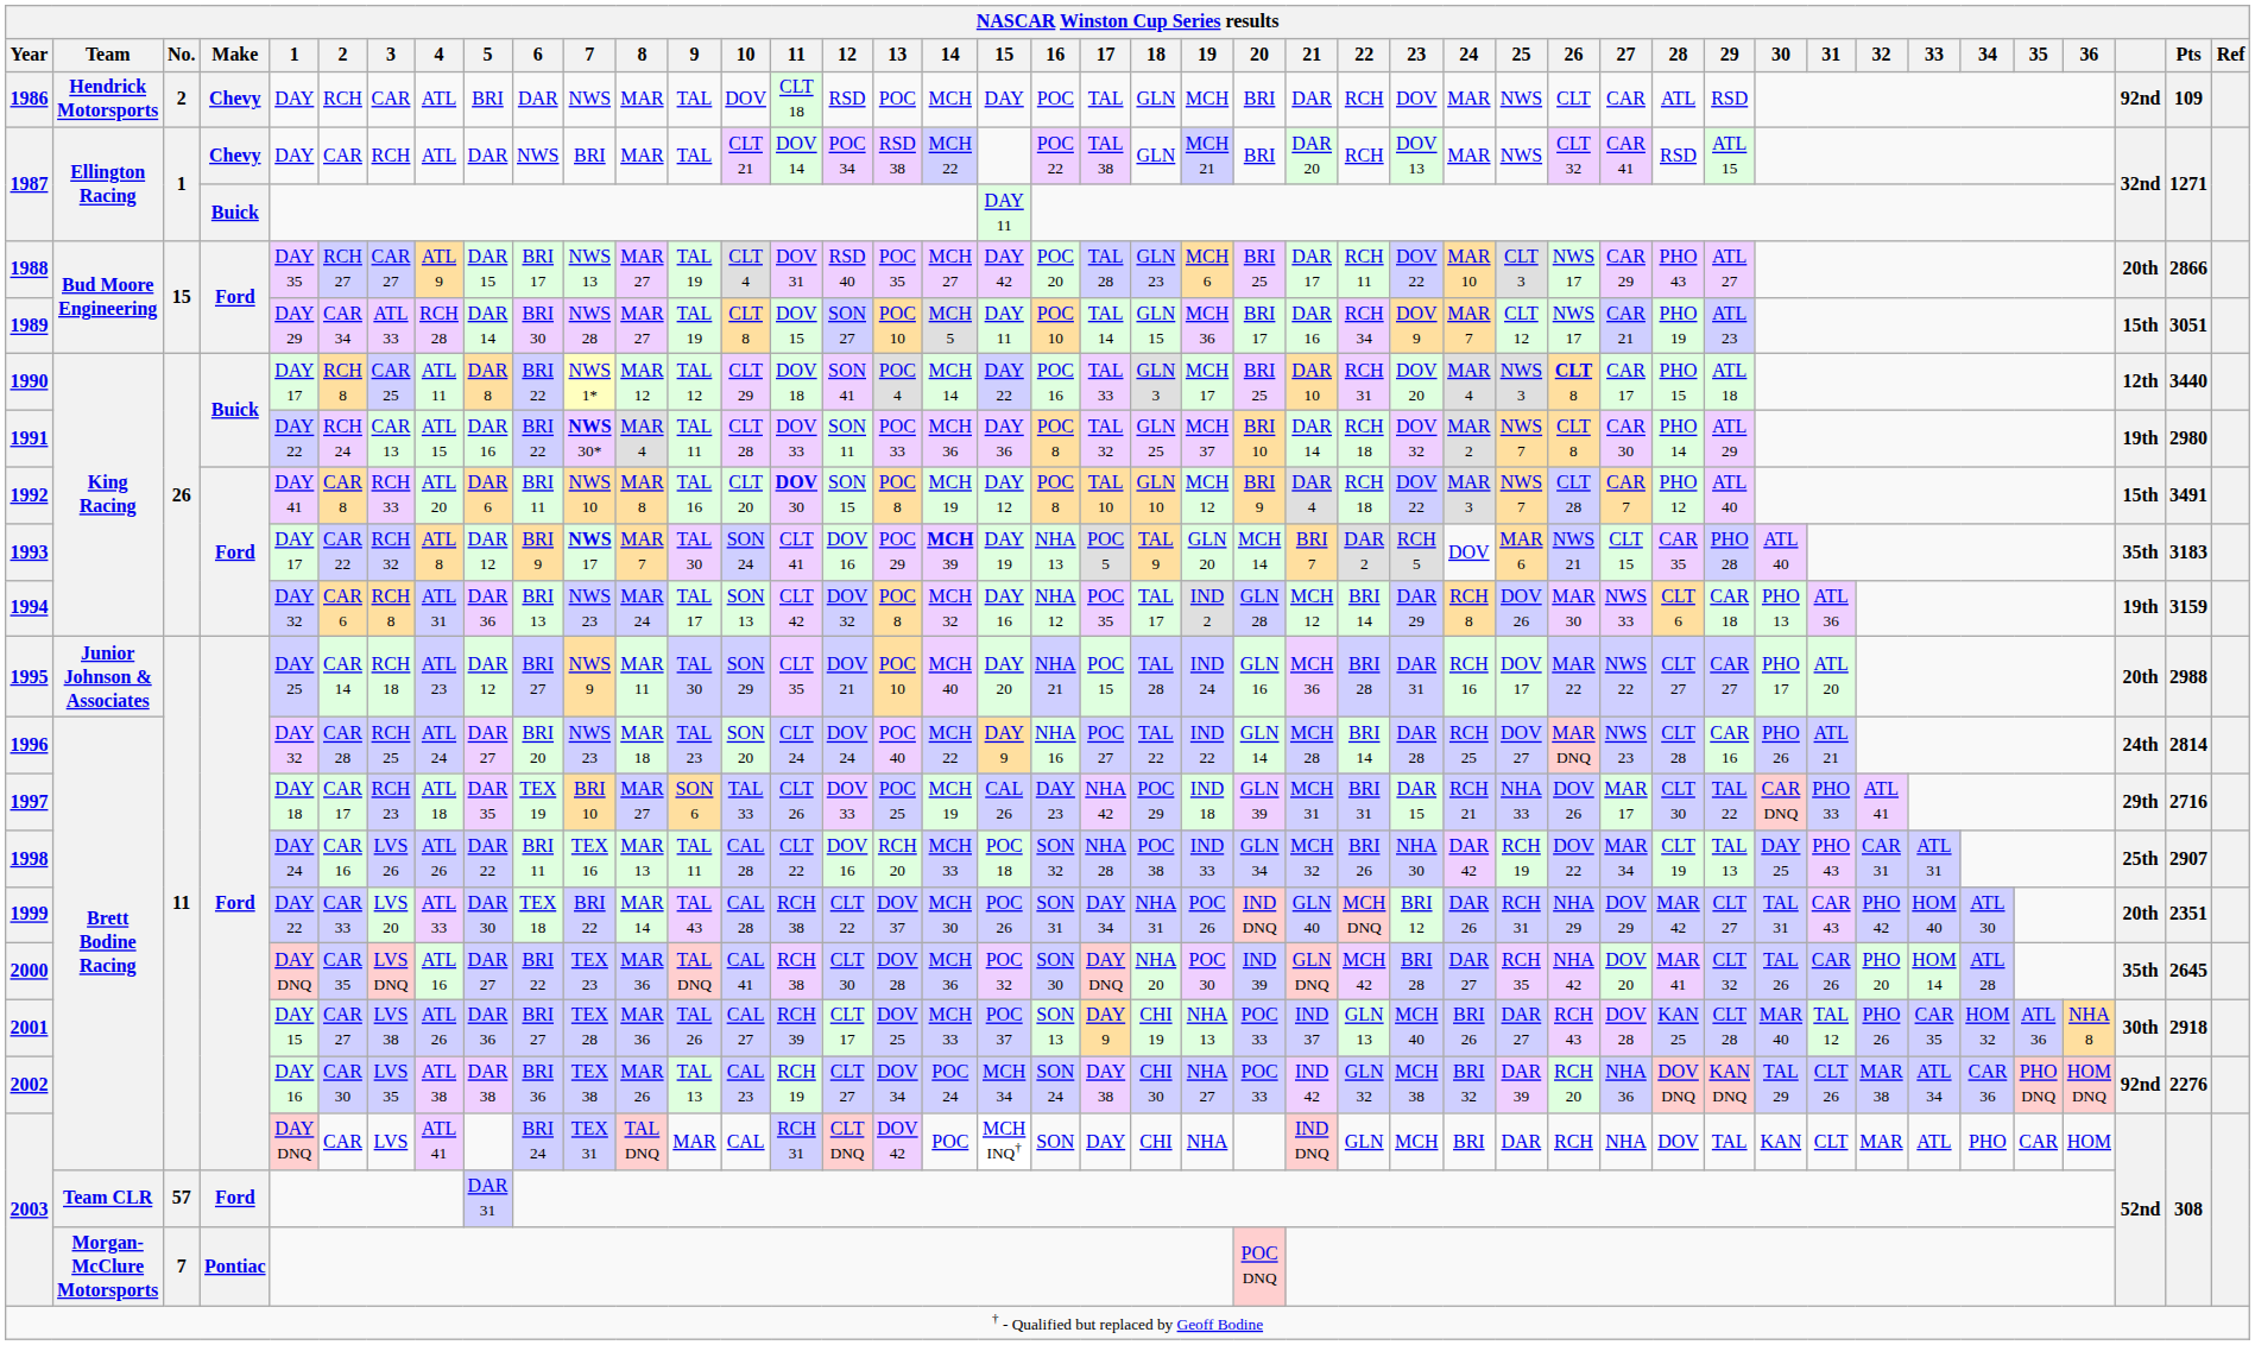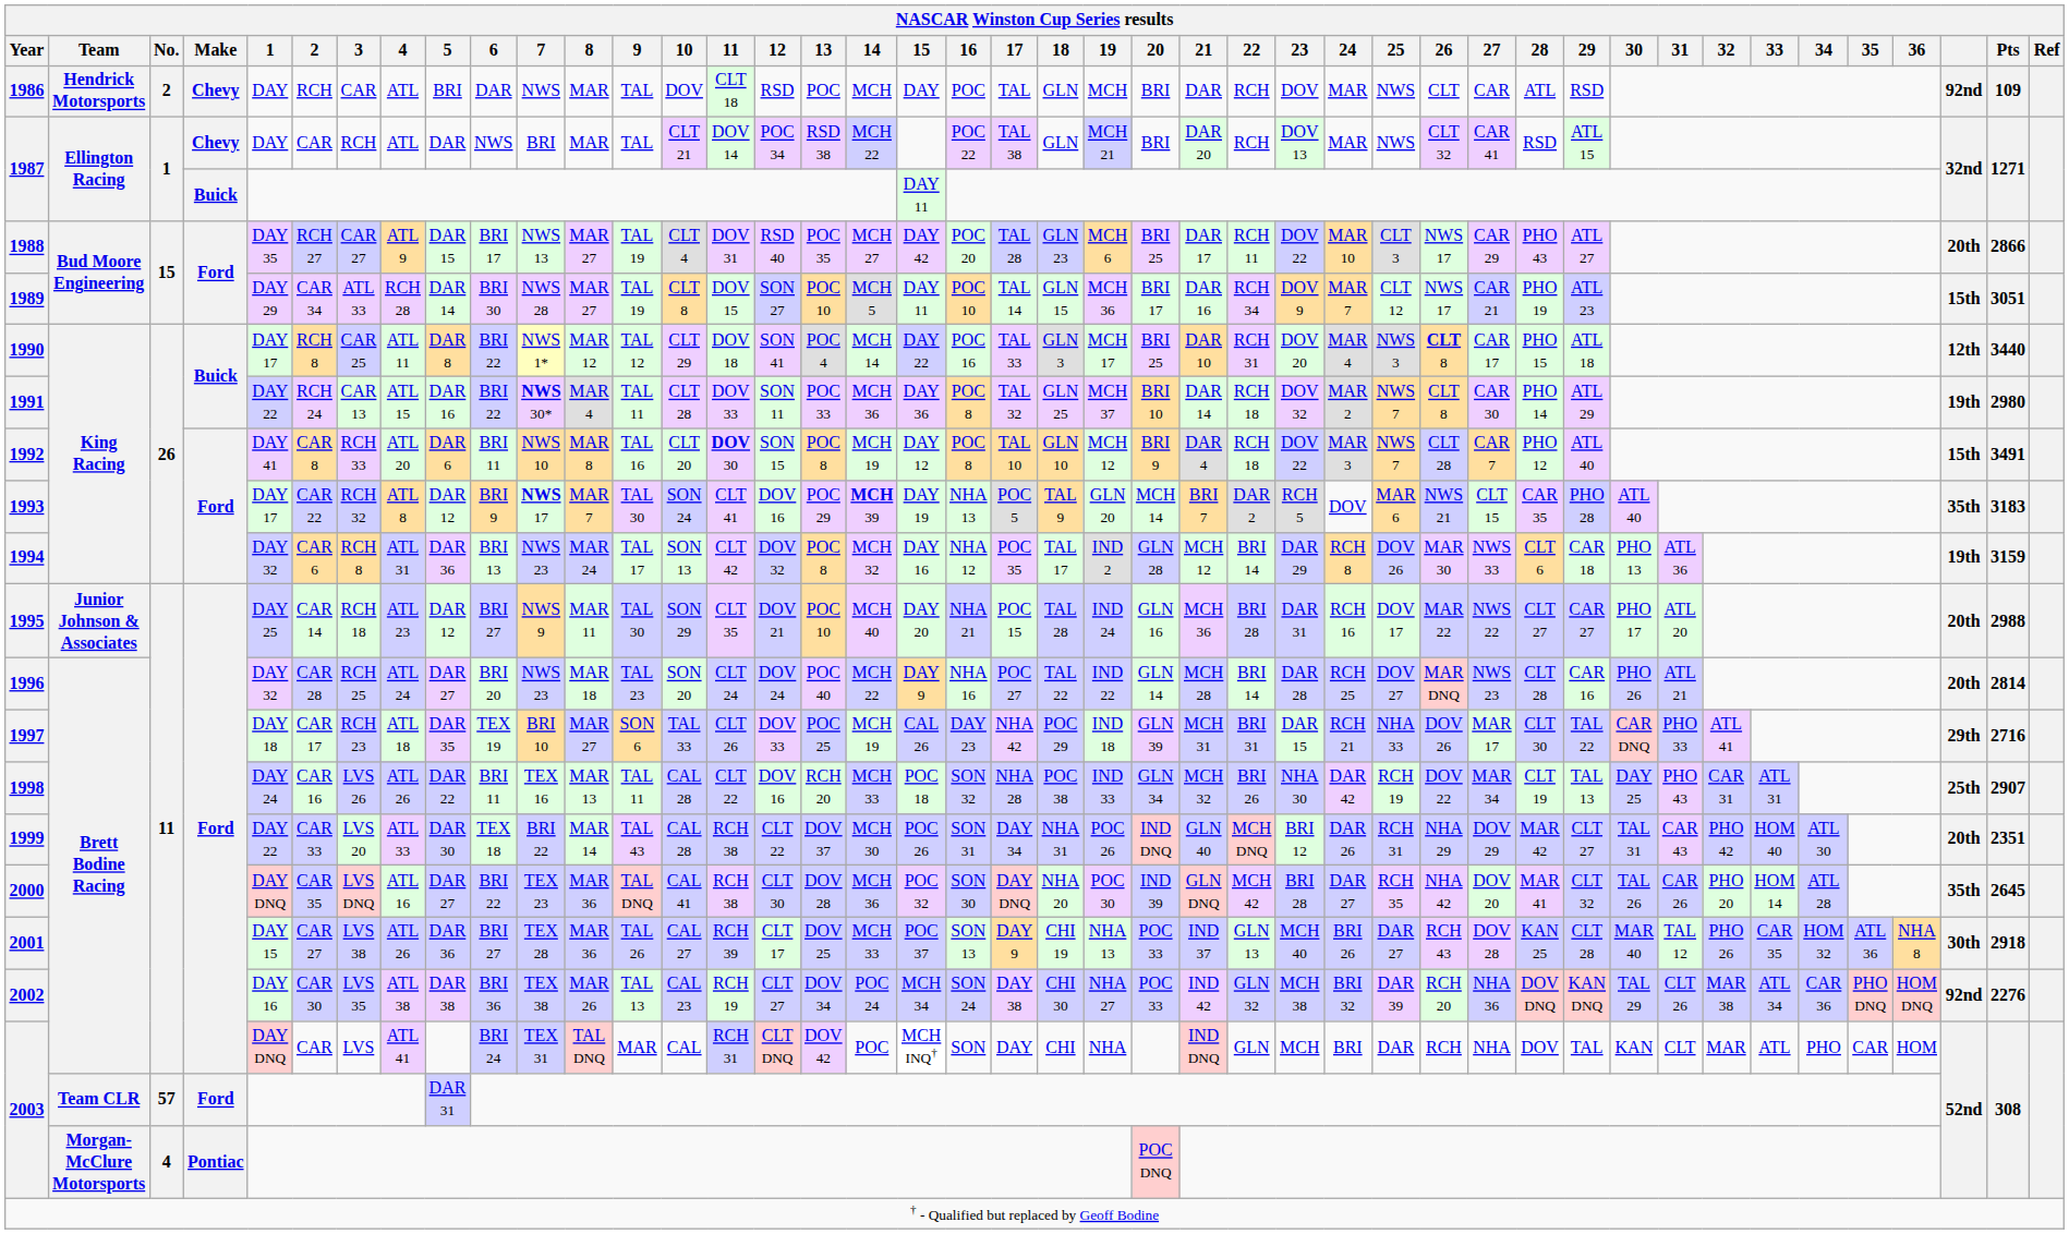1996 | column 41: 24th -> 20th
2003 / Morgan-McClure Motorsports | No.: 7 -> 4
